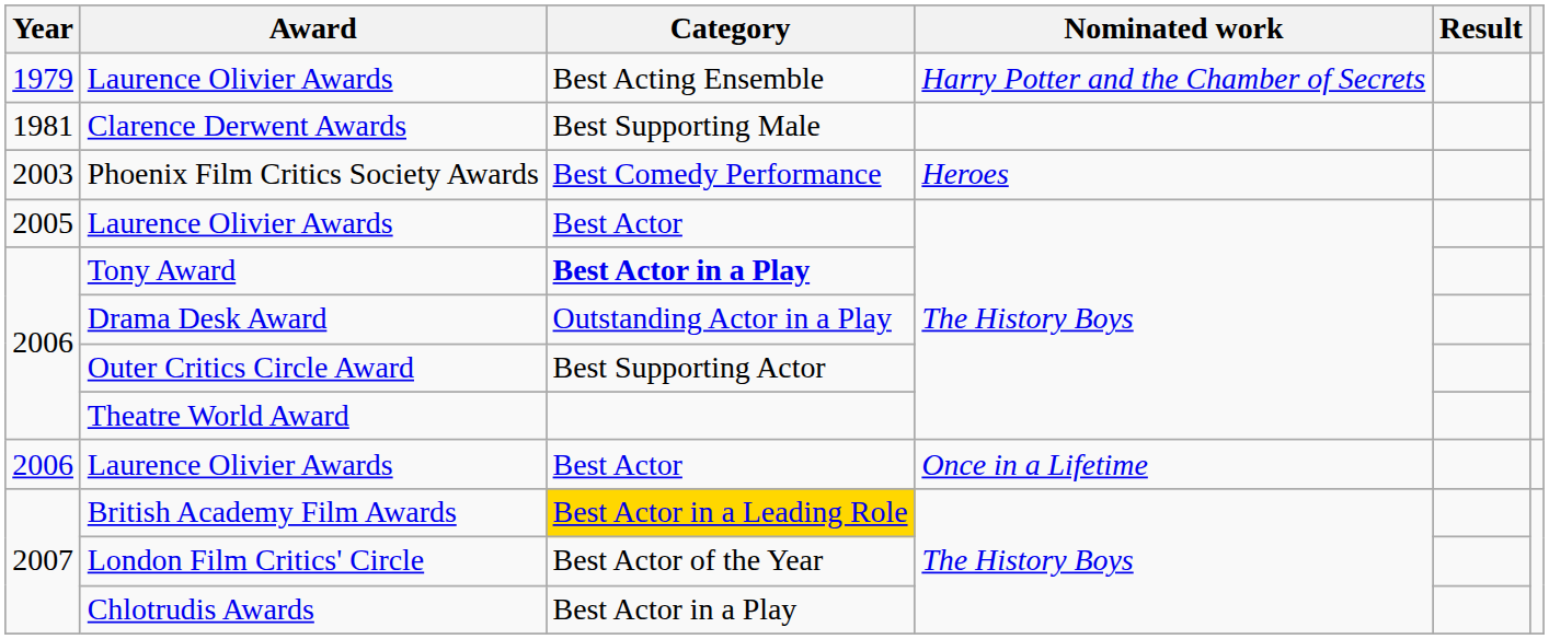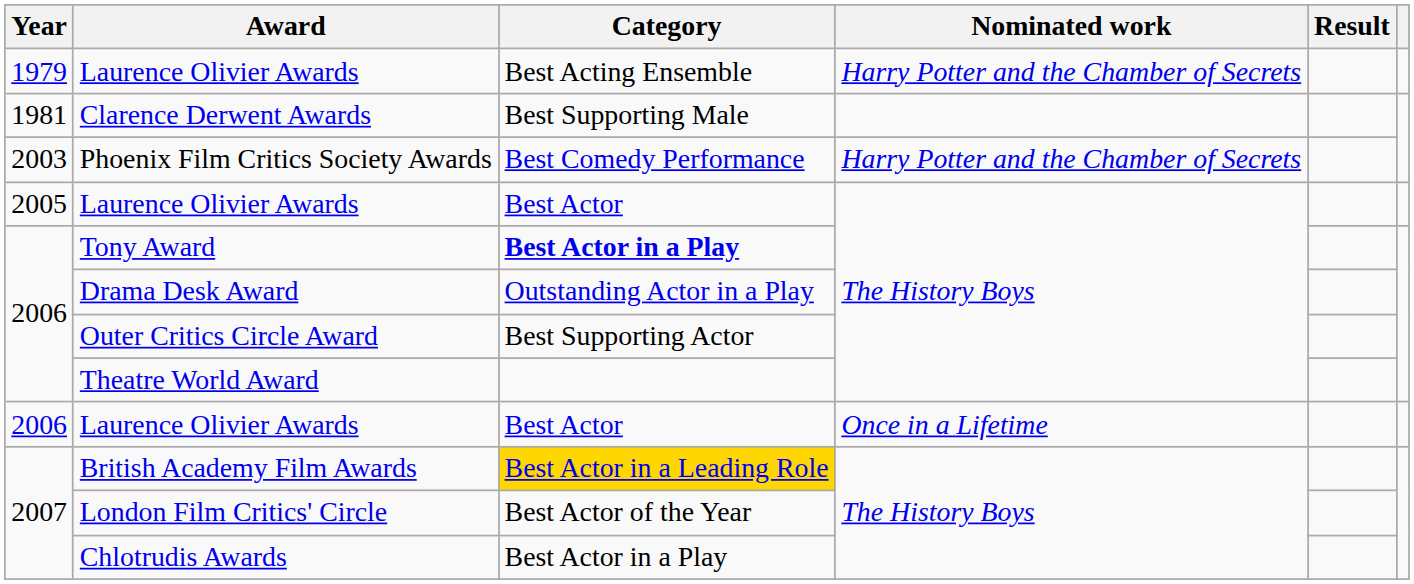Phoenix Film Critics Society Awards | Nominated work: Heroes -> Harry Potter and the Chamber of Secrets
